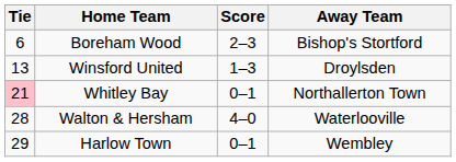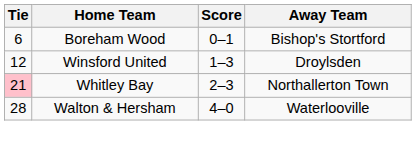Boreham Wood | Score: 2–3 -> 0–1
Winsford United | Tie: 13 -> 12
Whitley Bay | Score: 0–1 -> 2–3
- row: 29 | Harlow Town | 0–1 | Wembley
